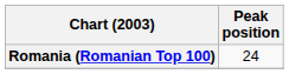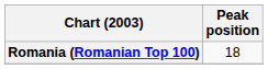Romania (Romanian Top 100) | Peak position: 24 -> 18
